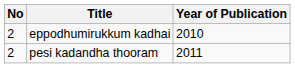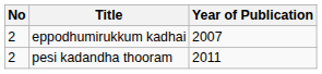eppodhumirukkum kadhai | Year of Publication: 2010 -> 2007
